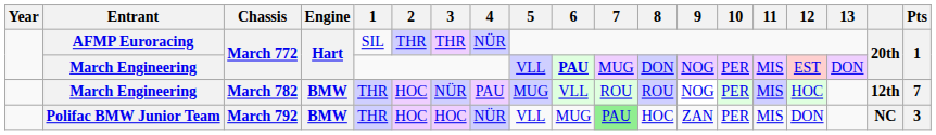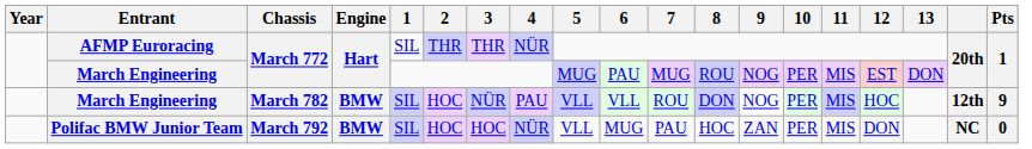March Engineering / March 772 | 5: VLL -> MUG
March Engineering / March 772 | 6: bold -> normal
March Engineering / March 772 | 8: DON -> ROU
March Engineering / March 782 | 1: THR -> SIL
March Engineering / March 782 | 5: MUG -> VLL
March Engineering / March 782 | 8: ROU -> DON
March Engineering / March 782 | Pts: 7 -> 9
Polifac BMW Junior Team | 1: THR -> SIL
Polifac BMW Junior Team | 7: lightgreen background -> no background
Polifac BMW Junior Team | Pts: 3 -> 0
